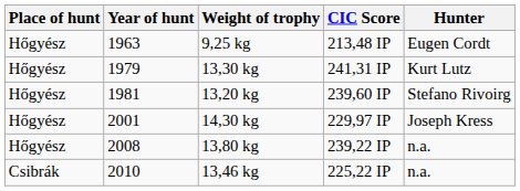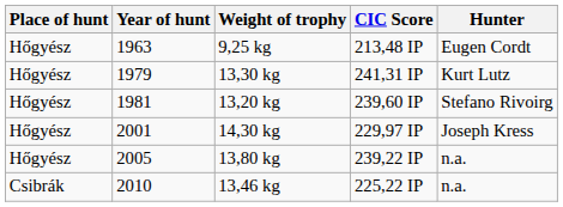13,80 kg | Year of hunt: 2008 -> 2005
